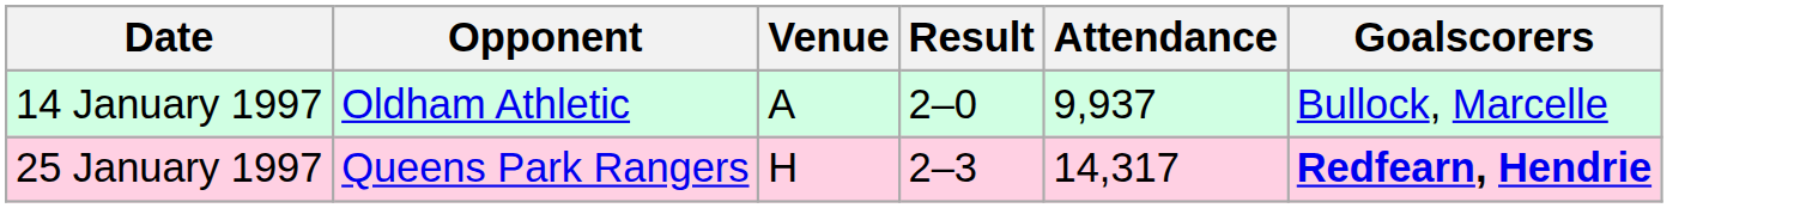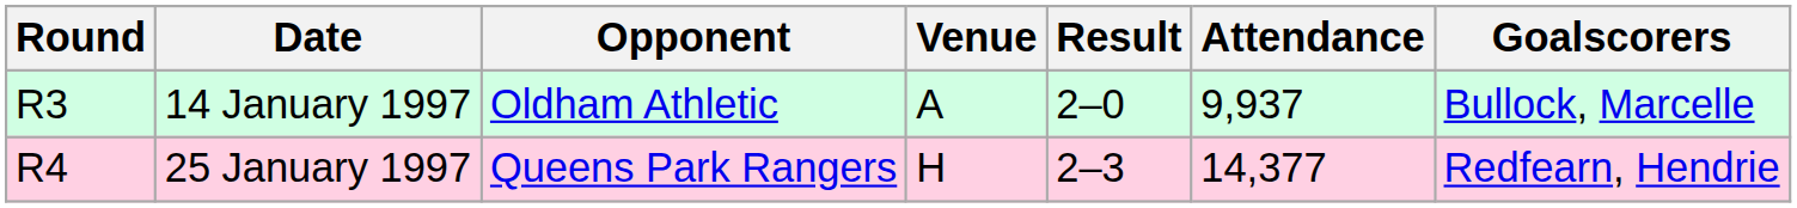+ column: Round | R3 | R4
25 January 1997 | Attendance: 14,317 -> 14,377
25 January 1997 | Goalscorers: bold -> normal
